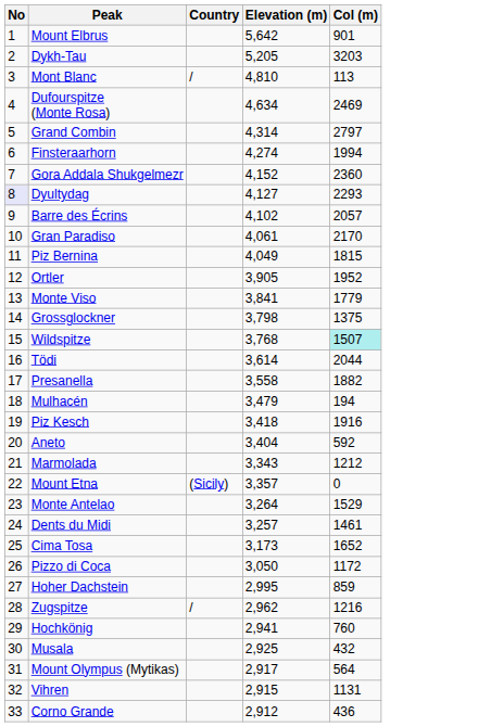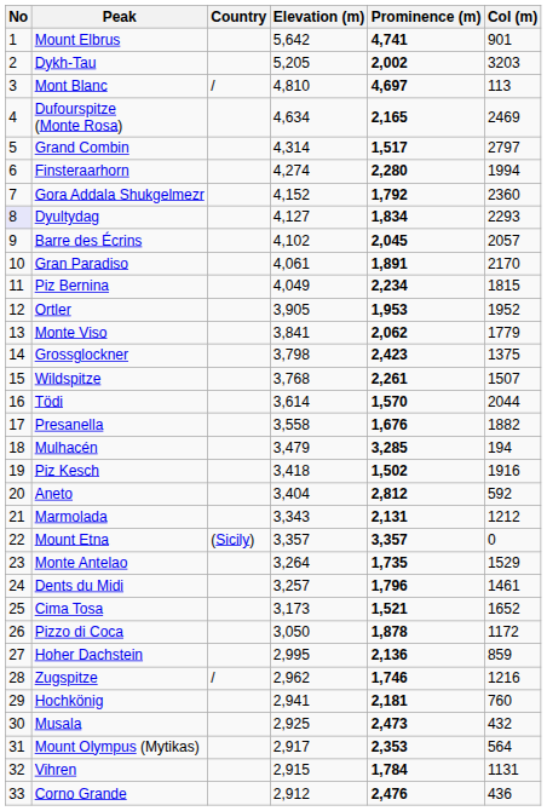+ column: Prominence (m) | 4,741 | 2,002 | 4,697 | 2,165 | 1,517 | 2,280 | 1,792 | 1,834 | 2,045 | 1,891 | 2,234 | 1,953 | 2,062 | 2,423 | 2,261 | 1,570 | 1,676 | 3,285 | 1,502 | 2,812 | 2,131 | 3,357 | 1,735 | 1,796 | 1,521 | 1,878 | 2,136 | 1,746 | 2,181 | 2,473 | 2,353 | 1,784 | 2,476
Wildspitze | Col (m): paleturquoise background -> no background
